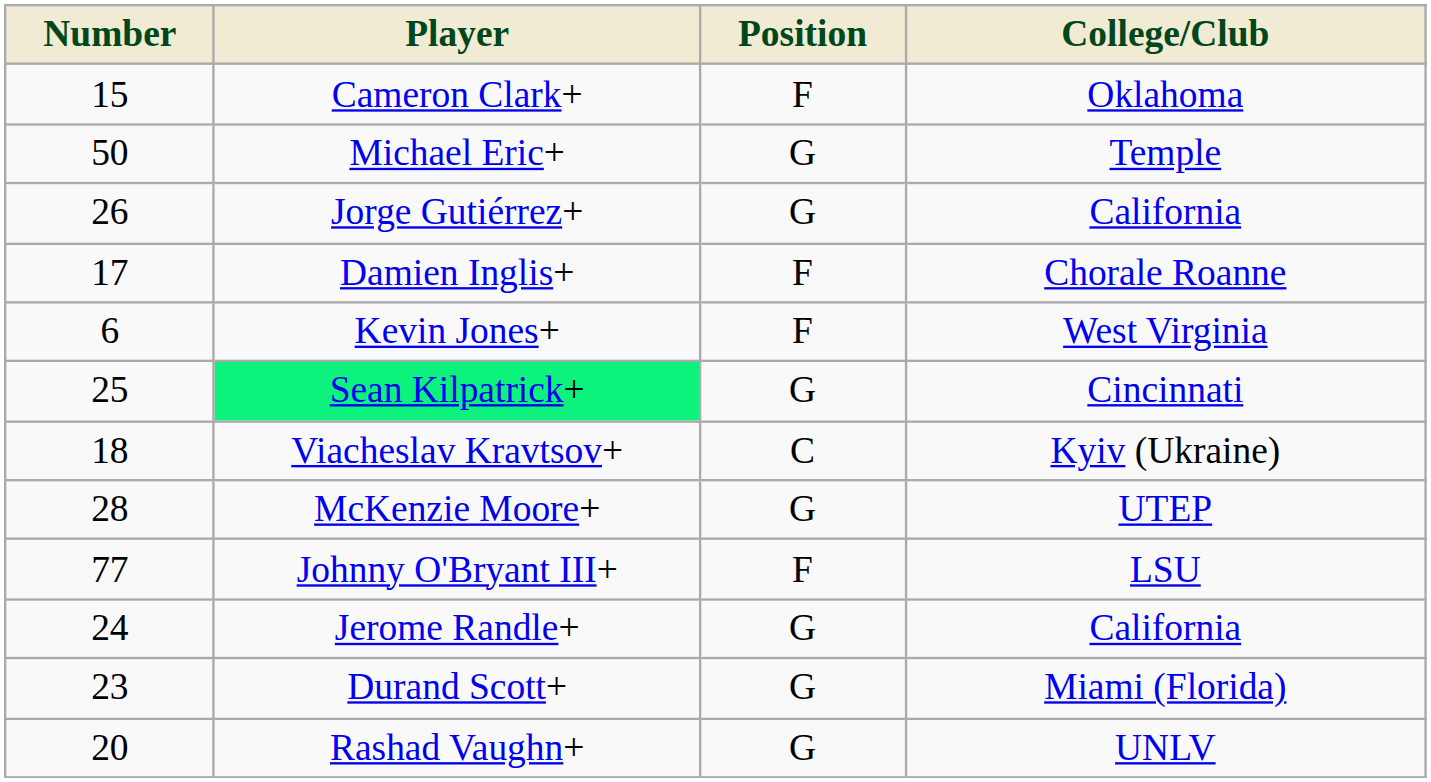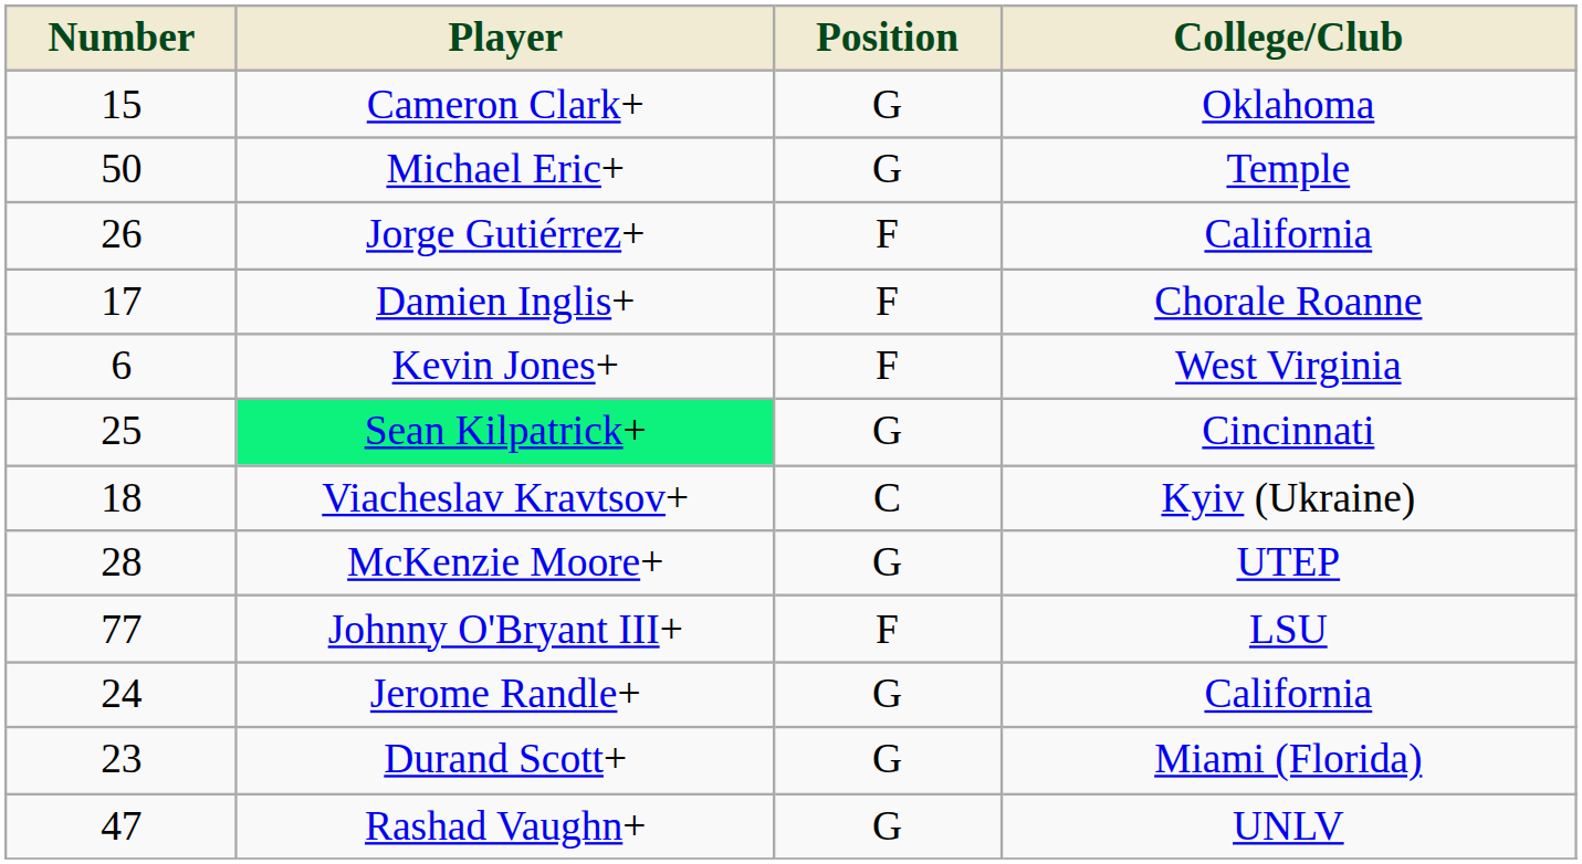Cameron Clark+ | Position: F -> G
Jorge Gutiérrez+ | Position: G -> F
Rashad Vaughn+ | Number: 20 -> 47
